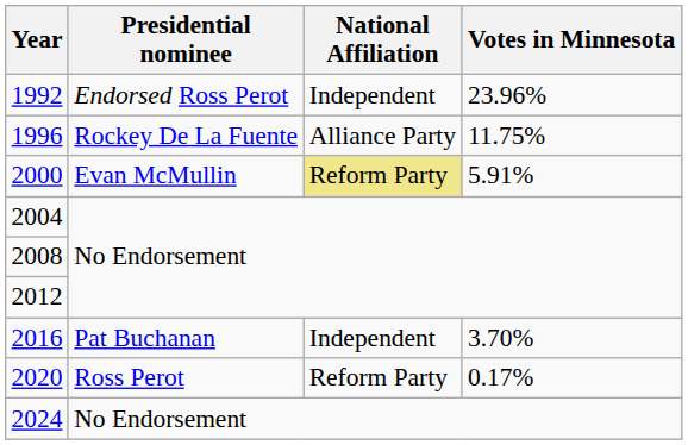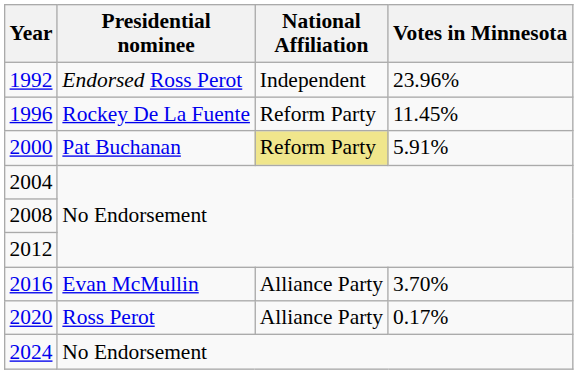1996 | National Affiliation: Alliance Party -> Reform Party
1996 | Votes in Minnesota: 11.75% -> 11.45%
2000 | Presidential nominee: Evan McMullin -> Pat Buchanan
2016 | Presidential nominee: Pat Buchanan -> Evan McMullin
2016 | National Affiliation: Independent -> Alliance Party
2020 | National Affiliation: Reform Party -> Alliance Party
